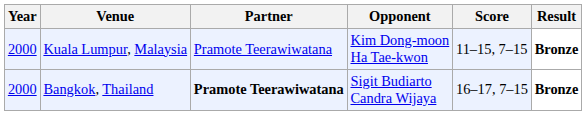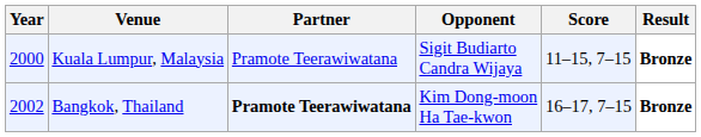Kuala Lumpur, Malaysia | Opponent: Kim Dong-moon Ha Tae-kwon -> Sigit Budiarto Candra Wijaya
Bangkok, Thailand | Year: 2000 -> 2002
Bangkok, Thailand | Opponent: Sigit Budiarto Candra Wijaya -> Kim Dong-moon Ha Tae-kwon
